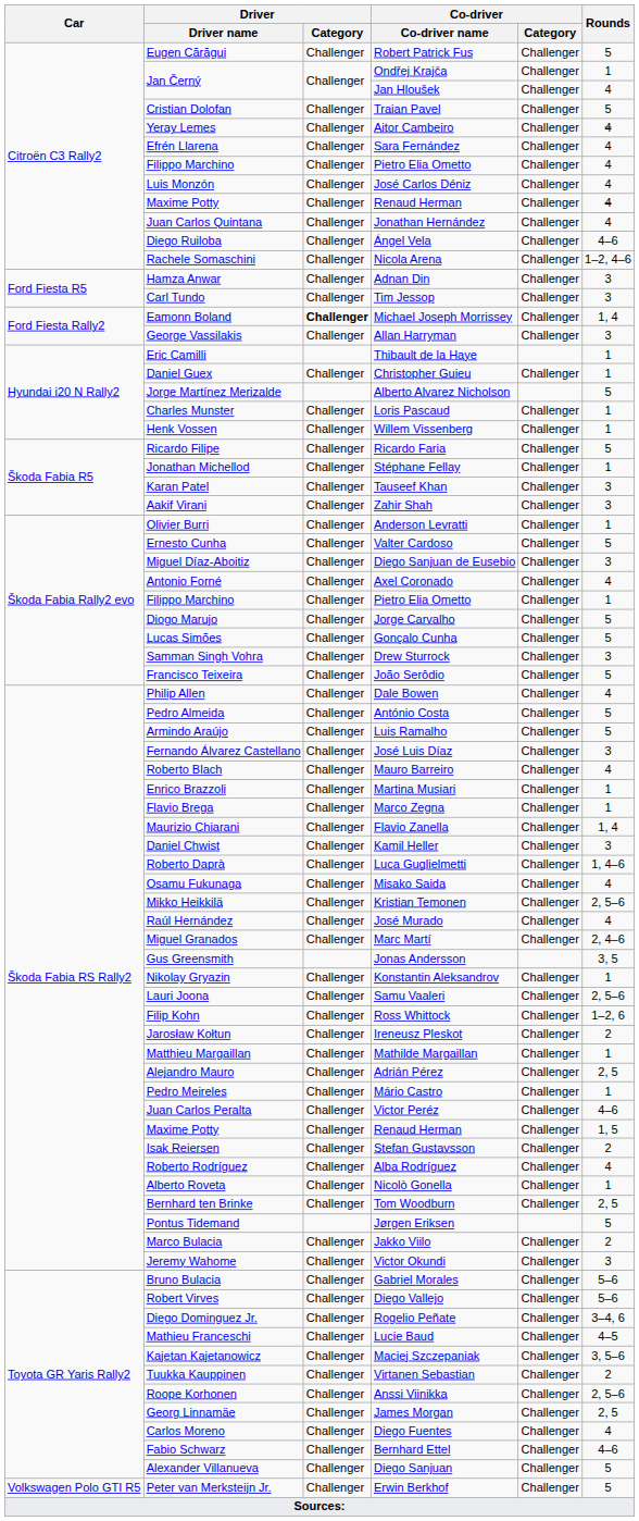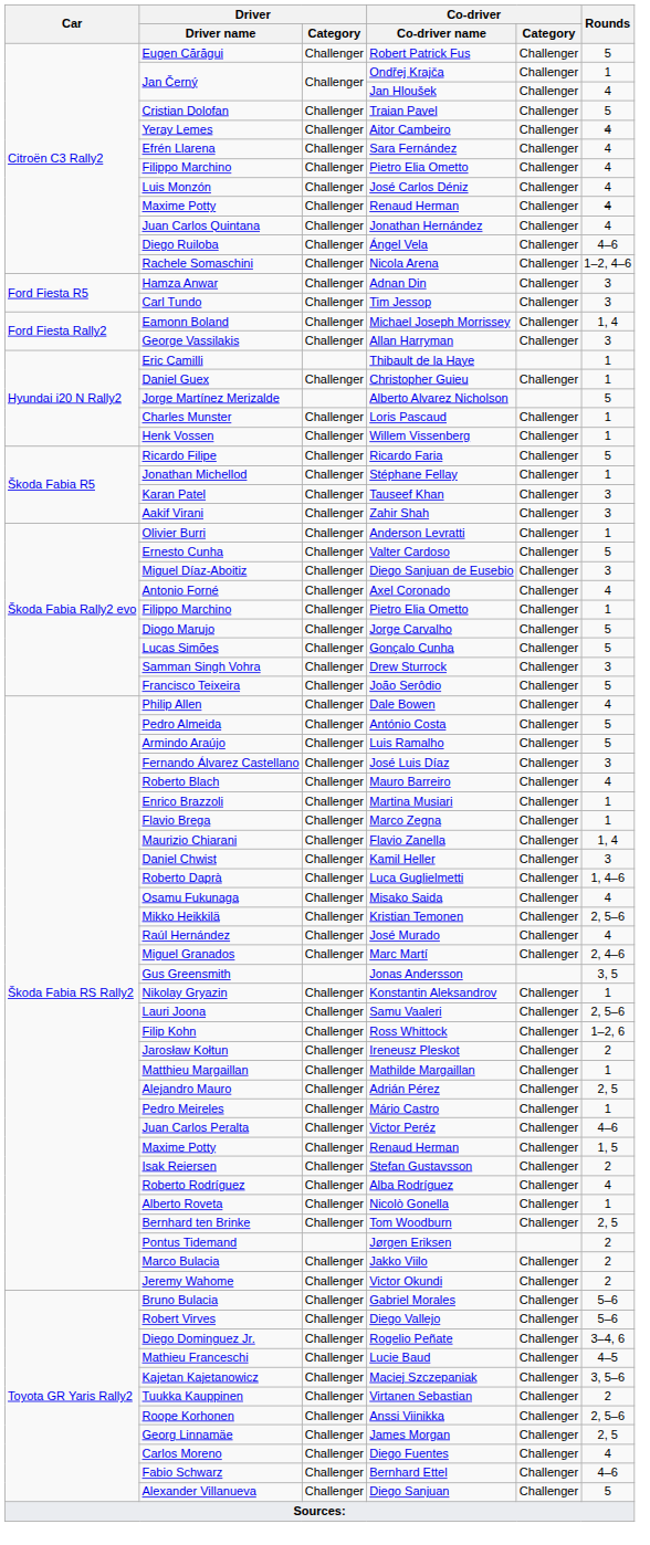Michael Joseph Morrissey | Driver / Category: bold -> normal
Jørgen Eriksen | Rounds: 5 -> 2
Victor Okundi | Rounds: 3 -> 2
- row: Volkswagen Polo GTI R5 | Peter van Merksteijn Jr. | Challenger | Erwin Berkhof | Challenger | 5
